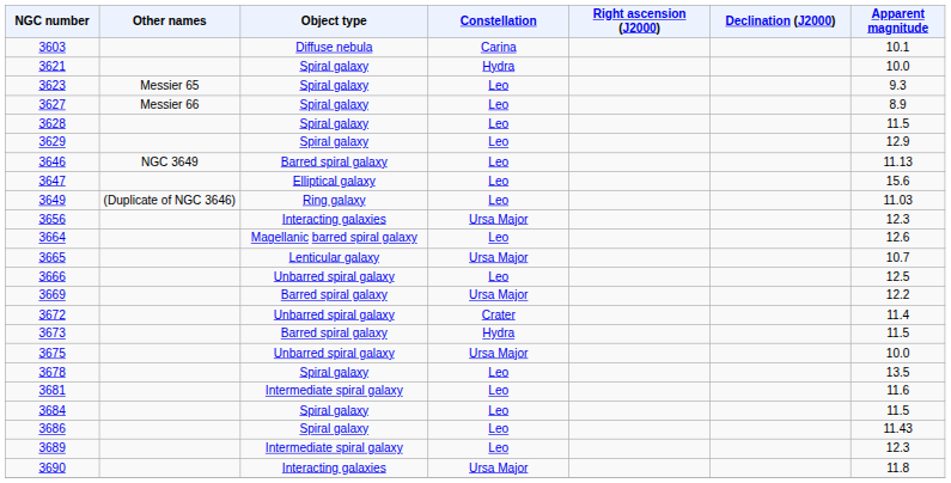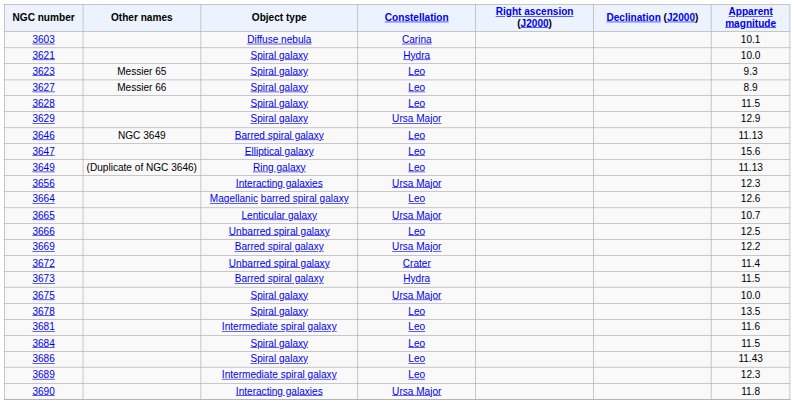3629 | Constellation: Leo -> Ursa Major
3649 | Apparent magnitude: 11.03 -> 11.13
3675 | Object type: Unbarred spiral galaxy -> Spiral galaxy
